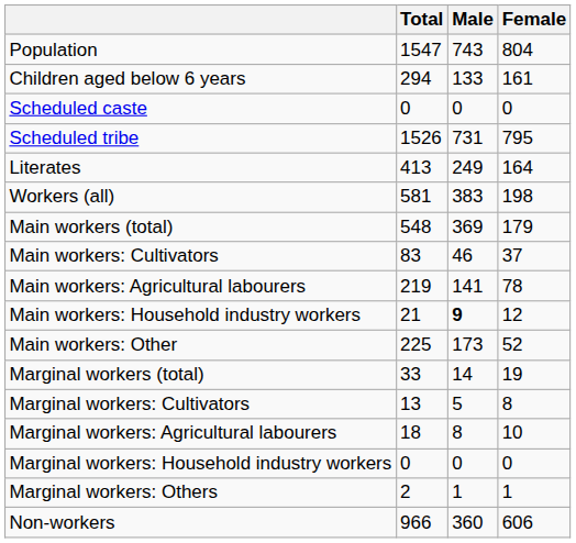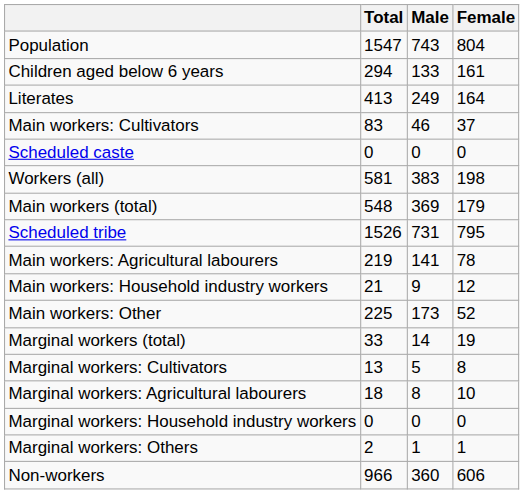rows swapped: Scheduled caste <-> Literates
rows swapped: Scheduled tribe <-> Main workers: Cultivators
Main workers: Household industry workers | Male: bold -> normal
